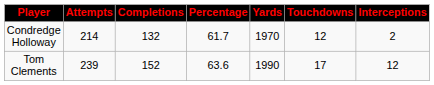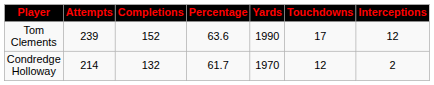rows swapped: Tom Clements <-> Condredge Holloway
